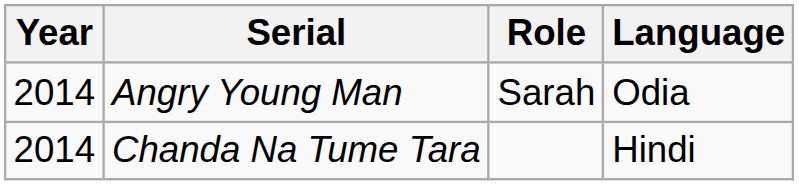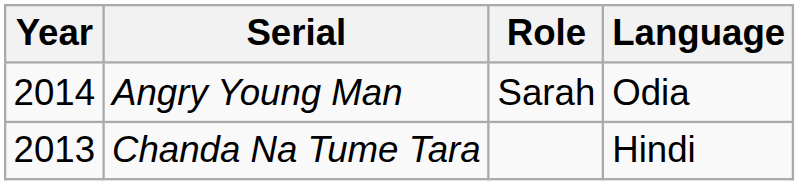Chanda Na Tume Tara | Year: 2014 -> 2013
